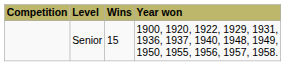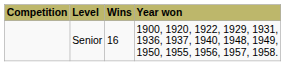Senior | Wins: 15 -> 16
